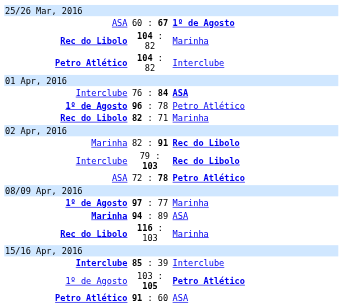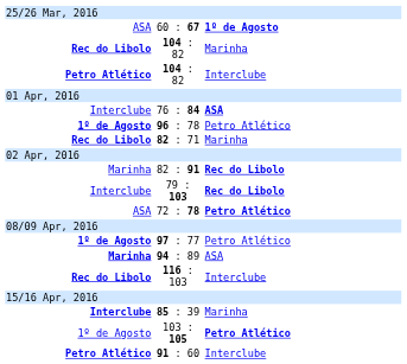97 : 77 | column 3: Marinha -> Petro Atlético
116 : 103 | column 3: Marinha -> Interclube
85 : 39 | column 3: Interclube -> Marinha
91 : 60 | column 3: ASA -> Interclube
